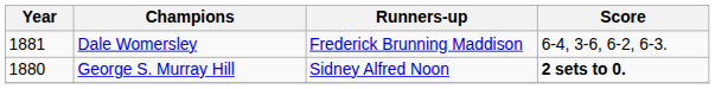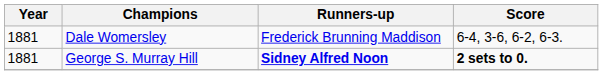George S. Murray Hill | Year: 1880 -> 1881
George S. Murray Hill | Runners-up: normal -> bold
